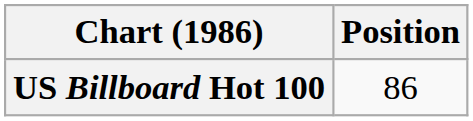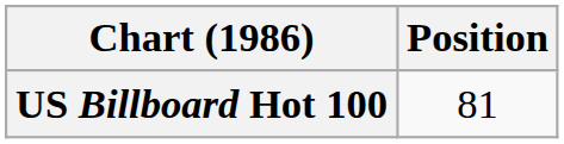US Billboard Hot 100 | Position: 86 -> 81
